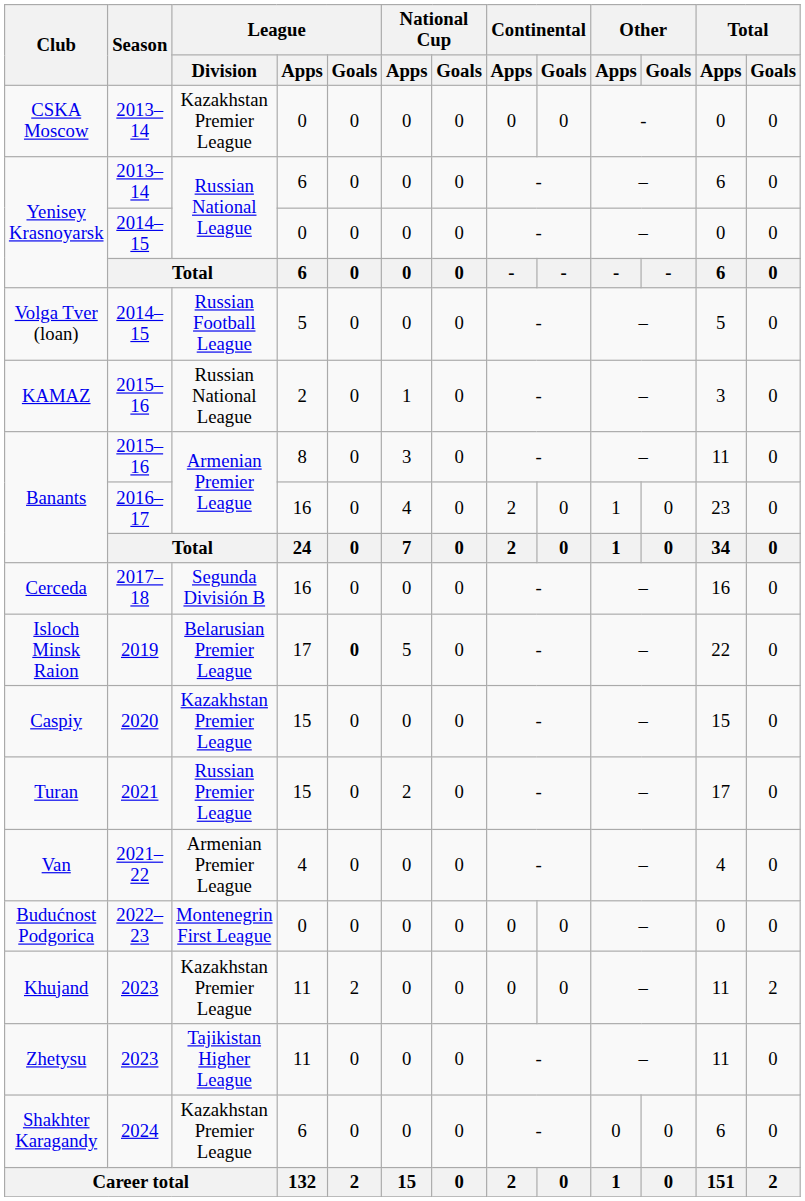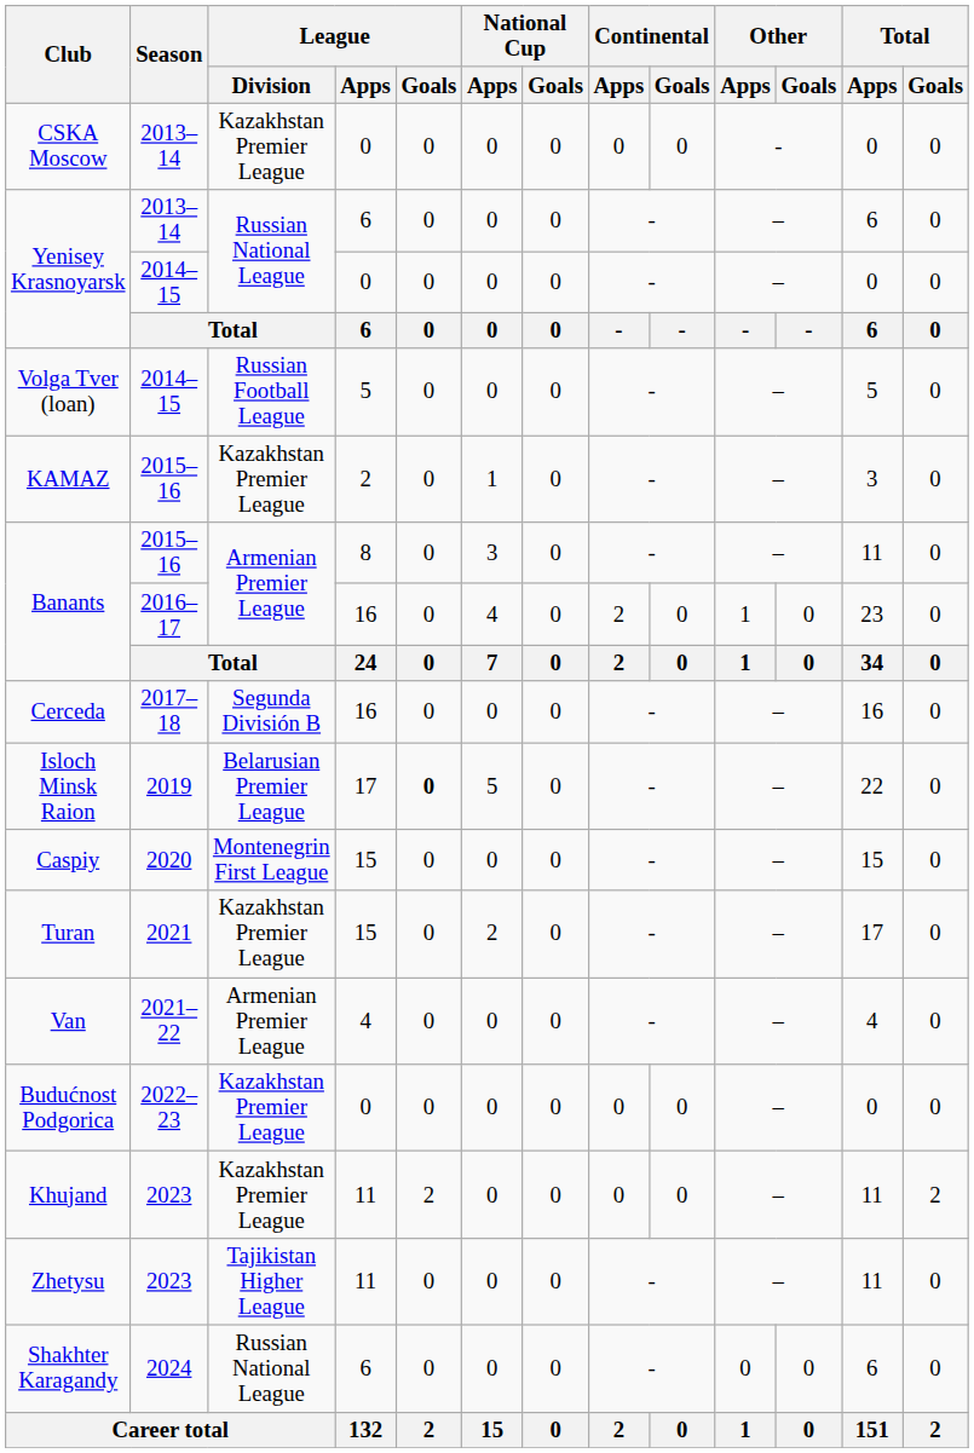KAMAZ | League / Division: Russian National League -> Kazakhstan Premier League
Caspiy | League / Division: Kazakhstan Premier League -> Montenegrin First League
Turan | League / Division: Russian Premier League -> Kazakhstan Premier League
Budućnost Podgorica | League / Division: Montenegrin First League -> Kazakhstan Premier League
Shakhter Karagandy | League / Division: Kazakhstan Premier League -> Russian National League
